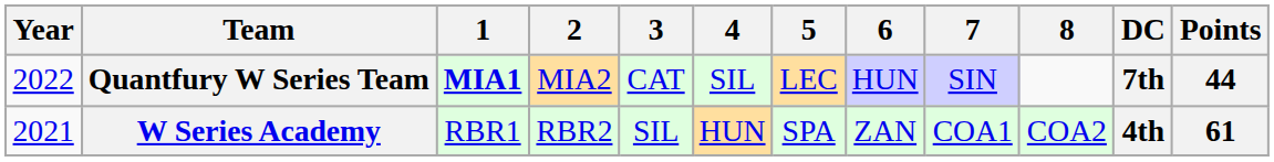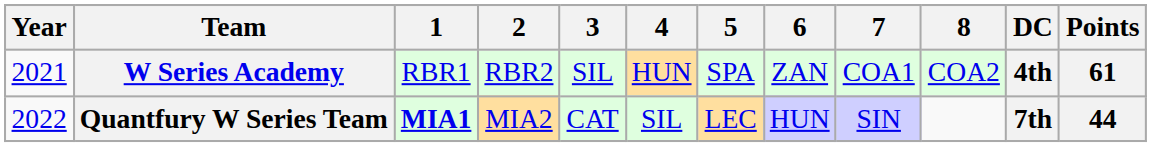rows swapped: W Series Academy <-> Quantfury W Series Team
